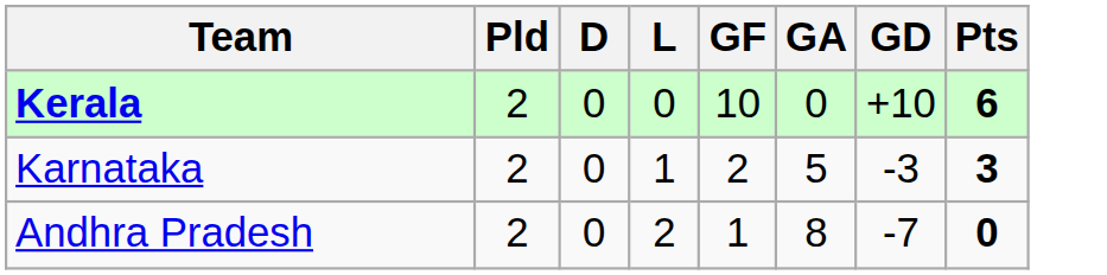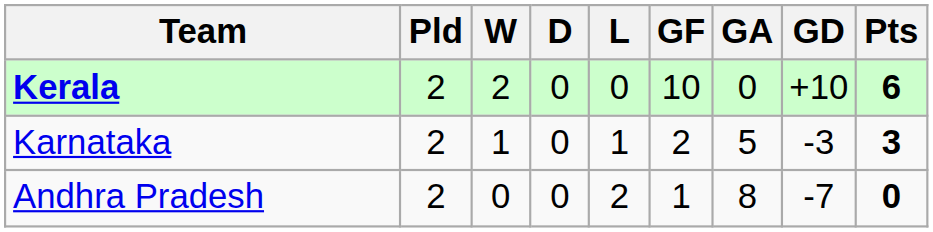+ column: W | 2 | 1 | 0
